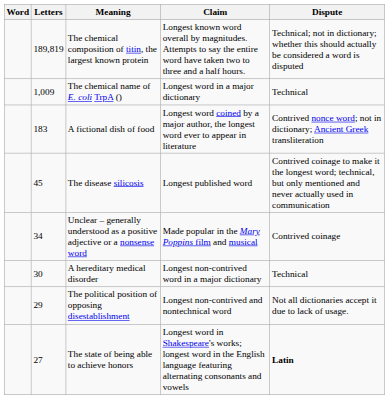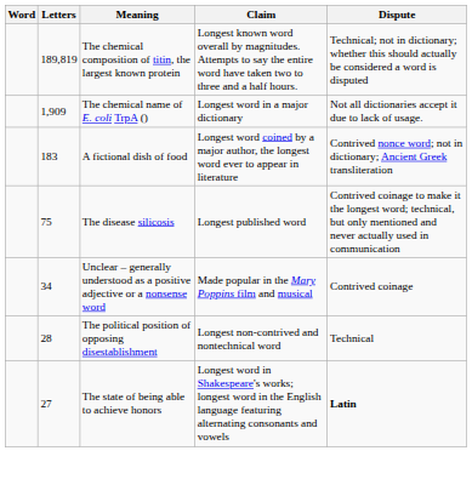The chemical name of E. coli TrpA () | Letters: 1,009 -> 1,909
The chemical name of E. coli TrpA () | Dispute: Technical -> Not all dictionaries accept it due to lack of usage.
The disease silicosis | Letters: 45 -> 75
- row: 30 | A hereditary medical disorder | Longest non-contrived word in a major dictionary | Technical
The political position of opposing disestablishment | Letters: 29 -> 28
The political position of opposing disestablishment | Dispute: Not all dictionaries accept it due to lack of usage. -> Technical
